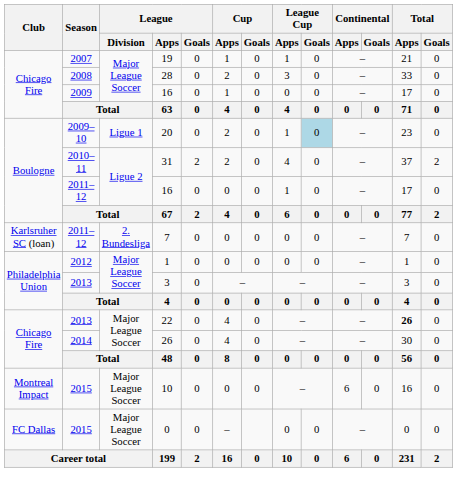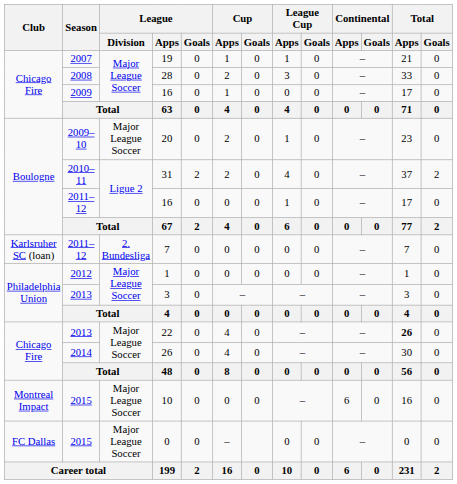20 | League / Division: Ligue 1 -> Major League Soccer
20 | League Cup / Goals: lightblue background -> no background
